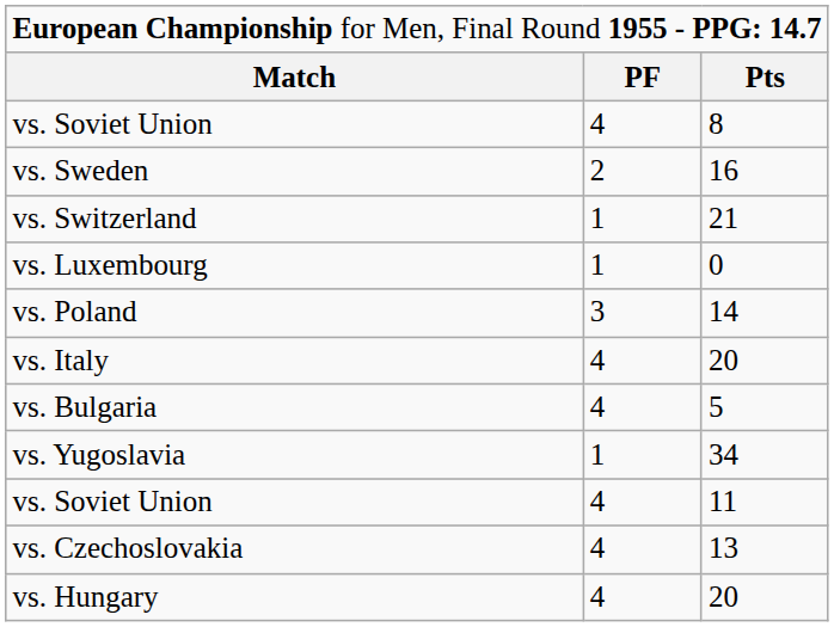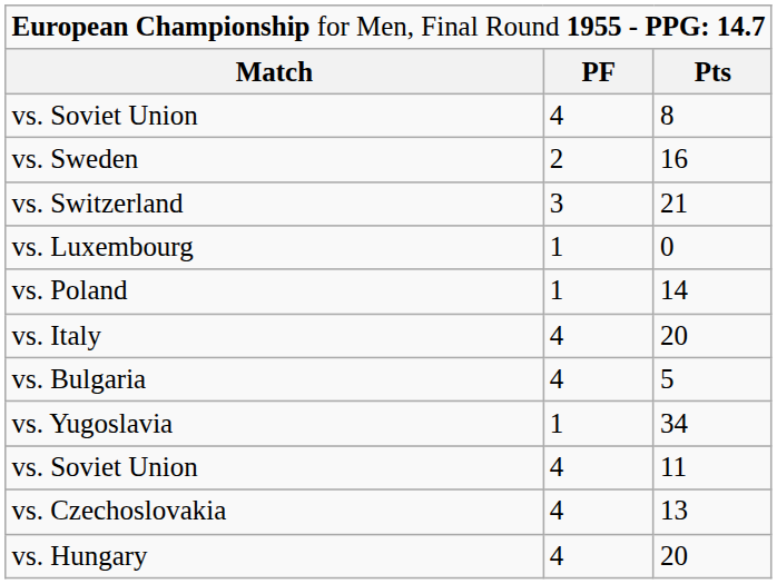vs. Switzerland | column 2: 1 -> 3
vs. Poland | column 2: 3 -> 1
